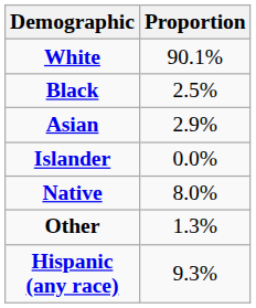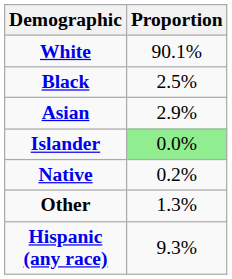Islander | Proportion: no background -> lightgreen background
Native | Proportion: 8.0% -> 0.2%
